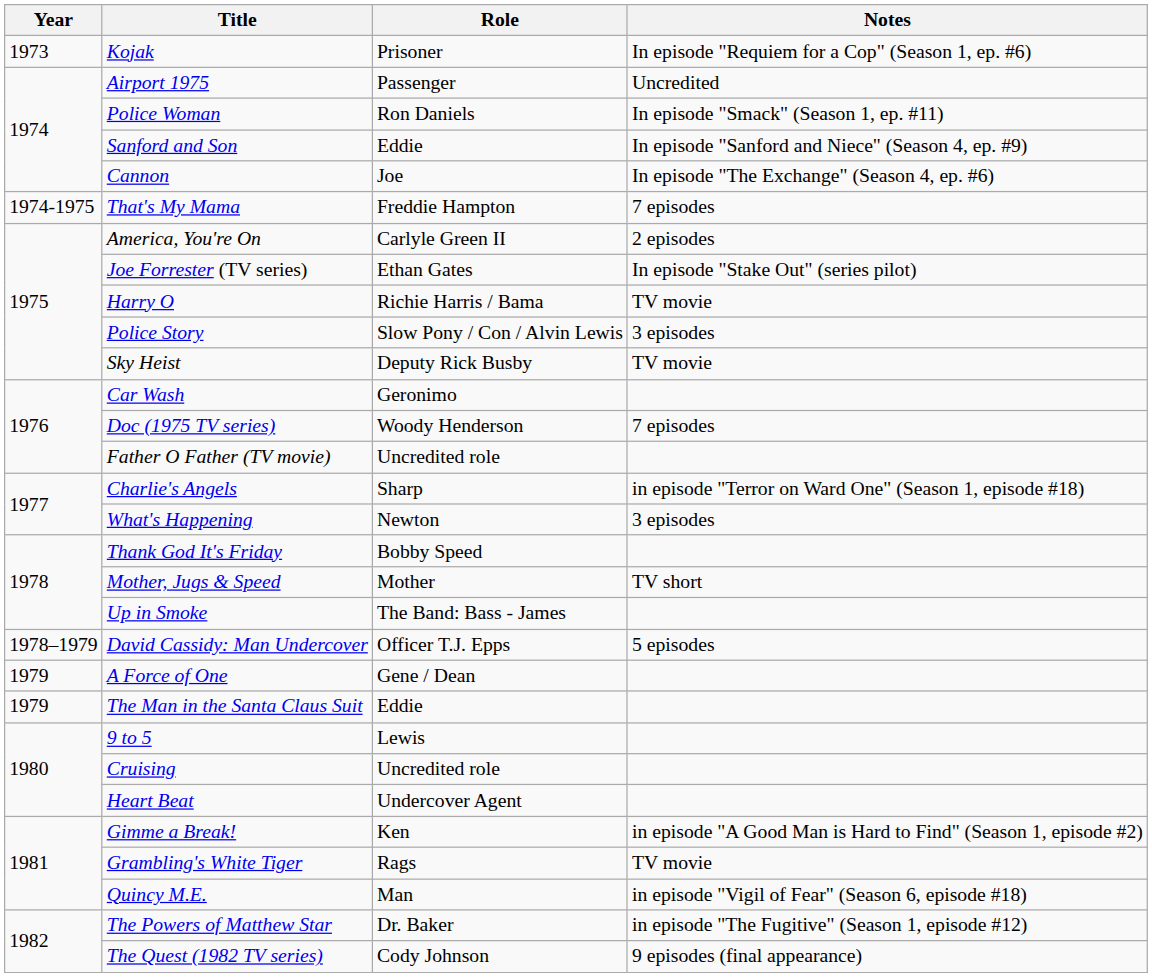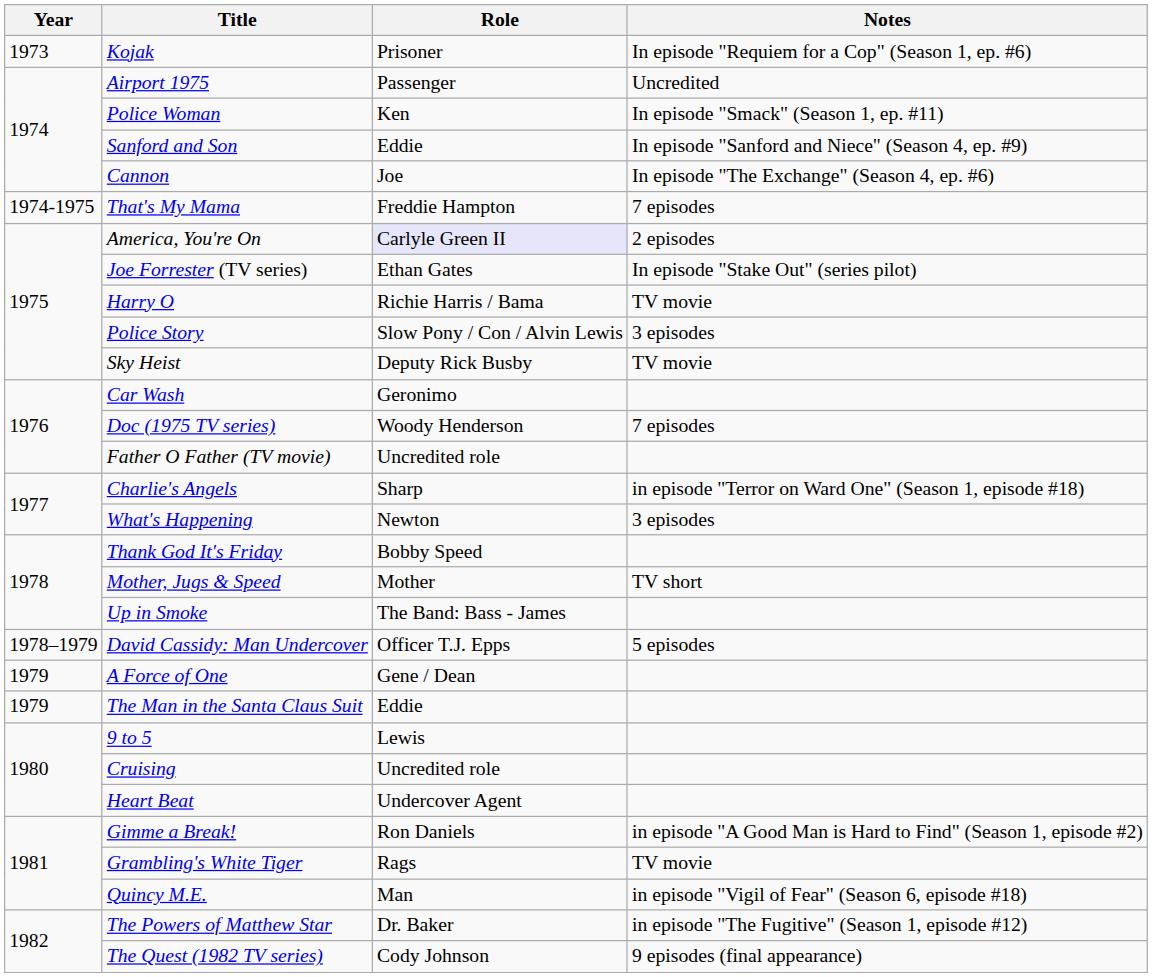Police Woman | Role: Ron Daniels -> Ken
America, You're On | Role: no background -> lavender background
Gimme a Break! | Role: Ken -> Ron Daniels
